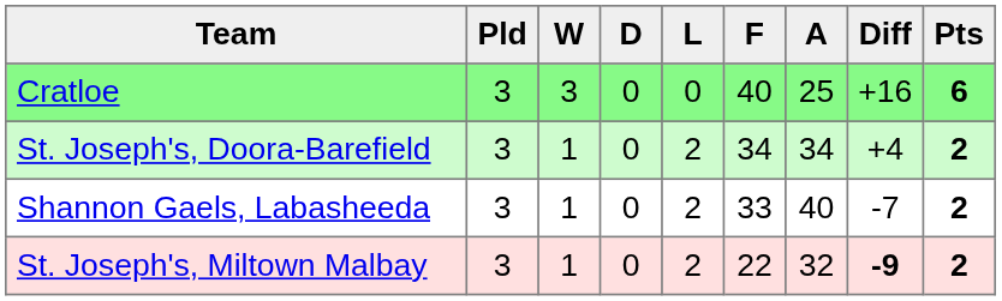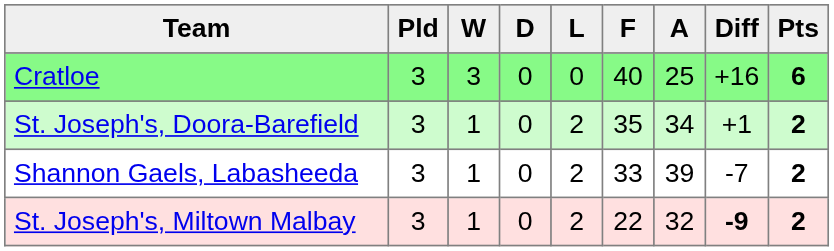St. Joseph's, Doora-Barefield | F: 34 -> 35
St. Joseph's, Doora-Barefield | Diff: +4 -> +1
Shannon Gaels, Labasheeda | A: 40 -> 39
